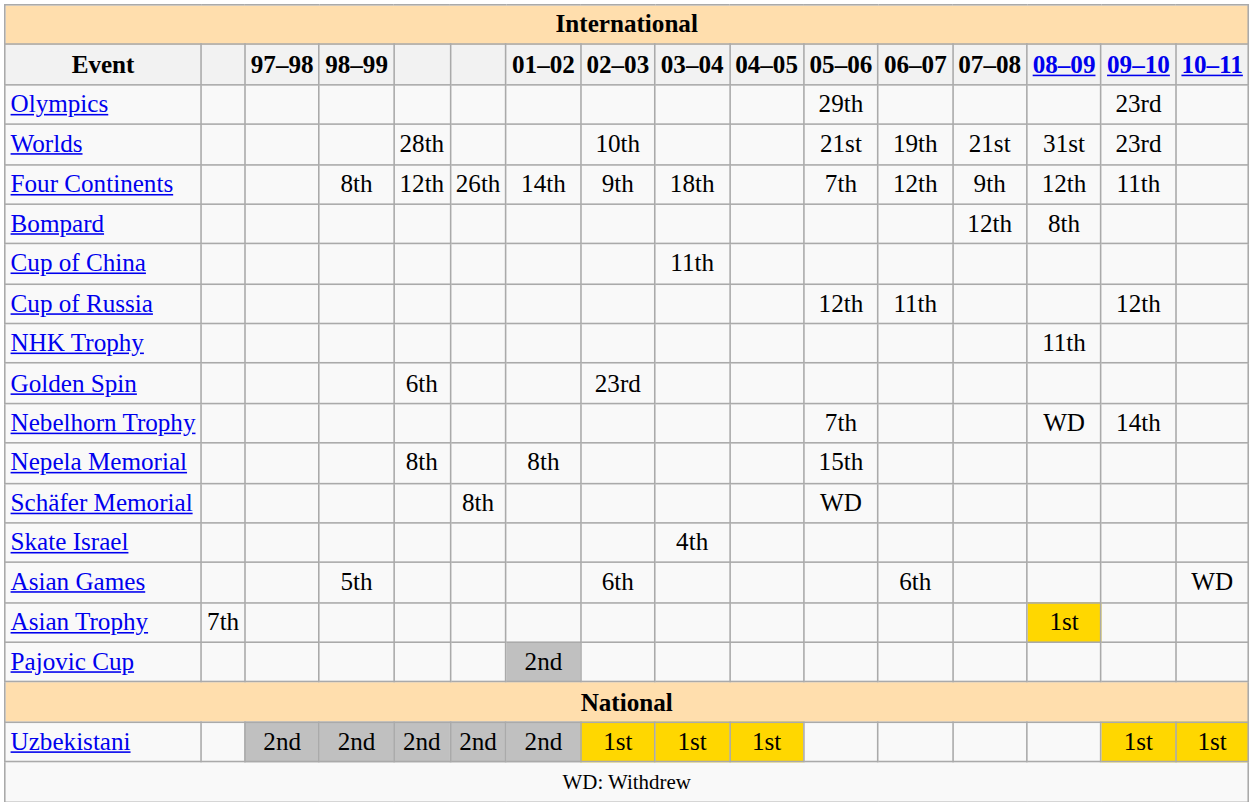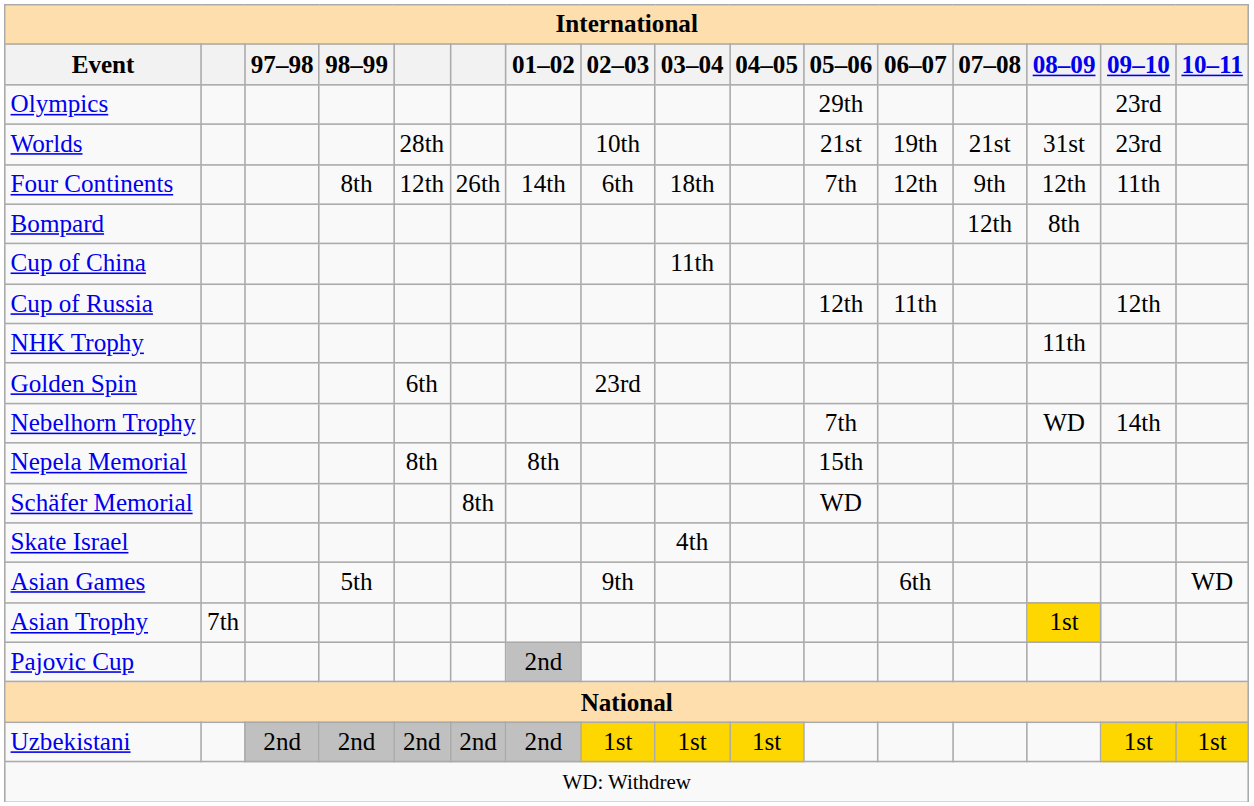Four Continents | 02–03: 9th -> 6th
Asian Games | 02–03: 6th -> 9th
